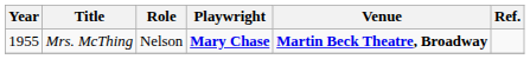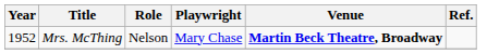Mrs. McThing | Year: 1955 -> 1952
Mrs. McThing | Playwright: bold -> normal
